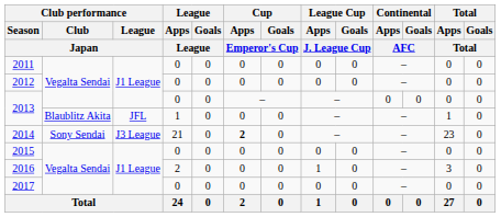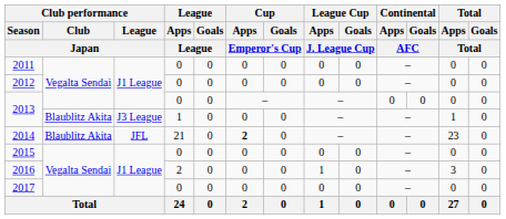2013 / 1 | Club performance / League / Japan: JFL -> J3 League
2014 | Club performance / Club / Japan: Sony Sendai -> Blaublitz Akita
2014 | Club performance / League / Japan: J3 League -> JFL
